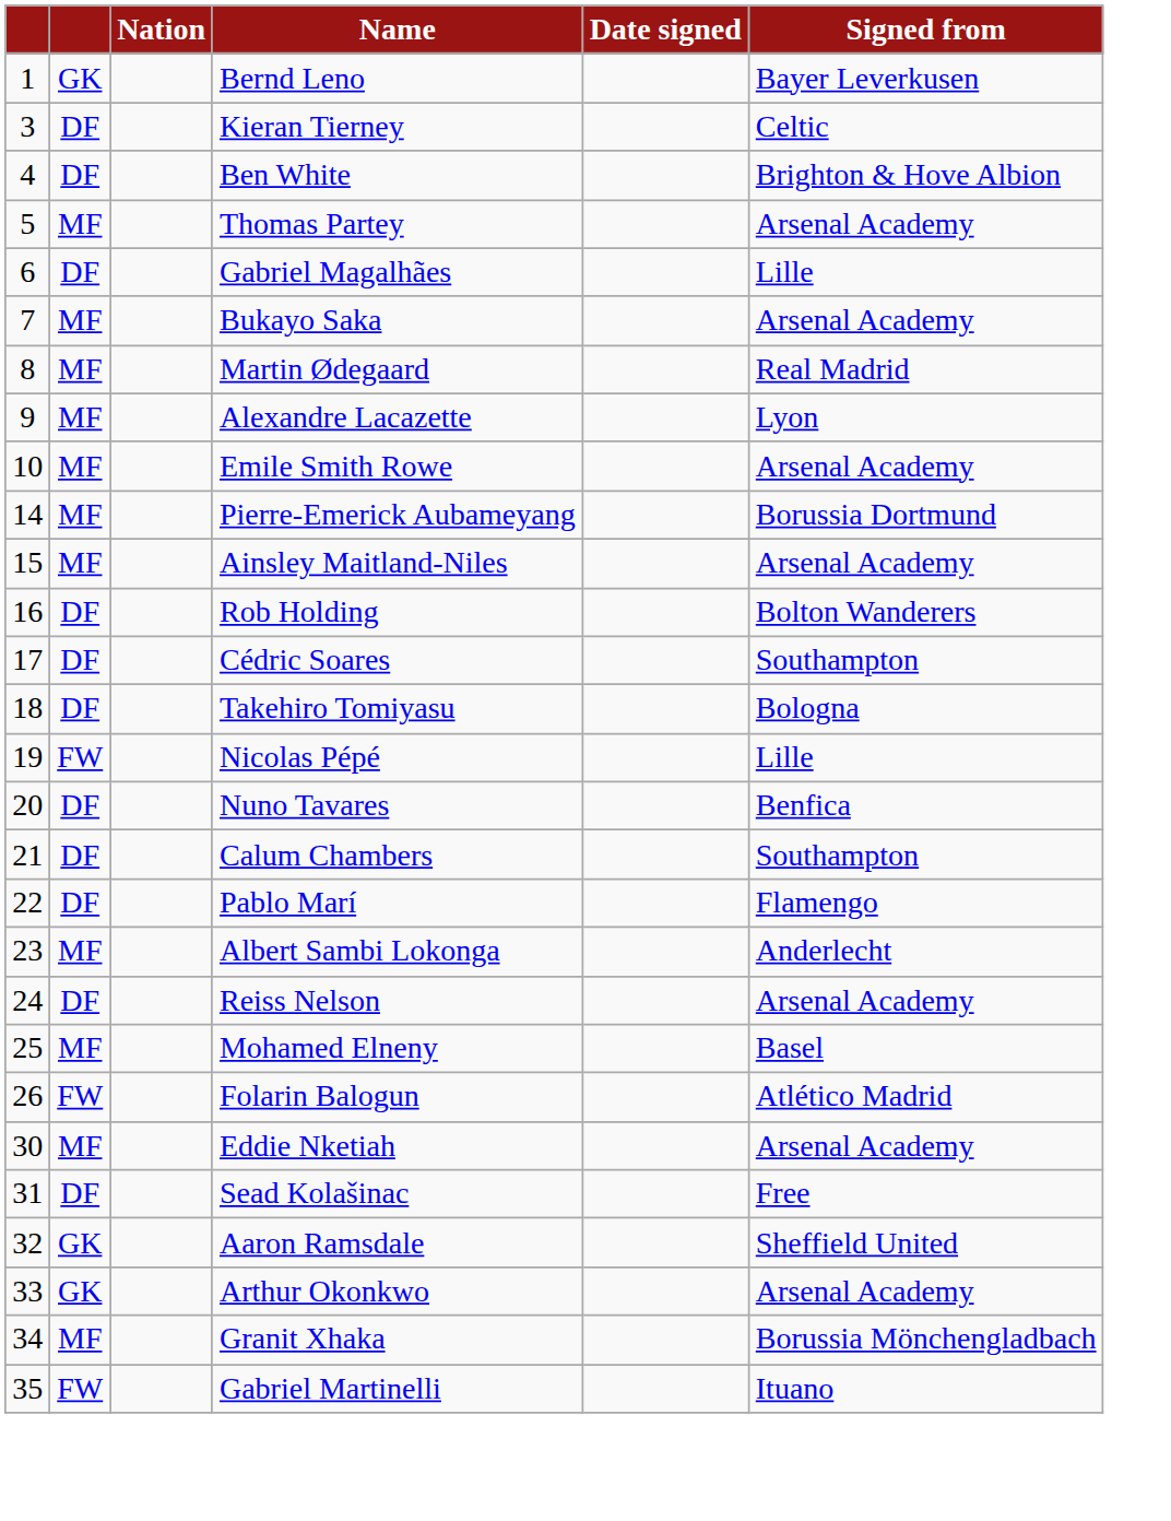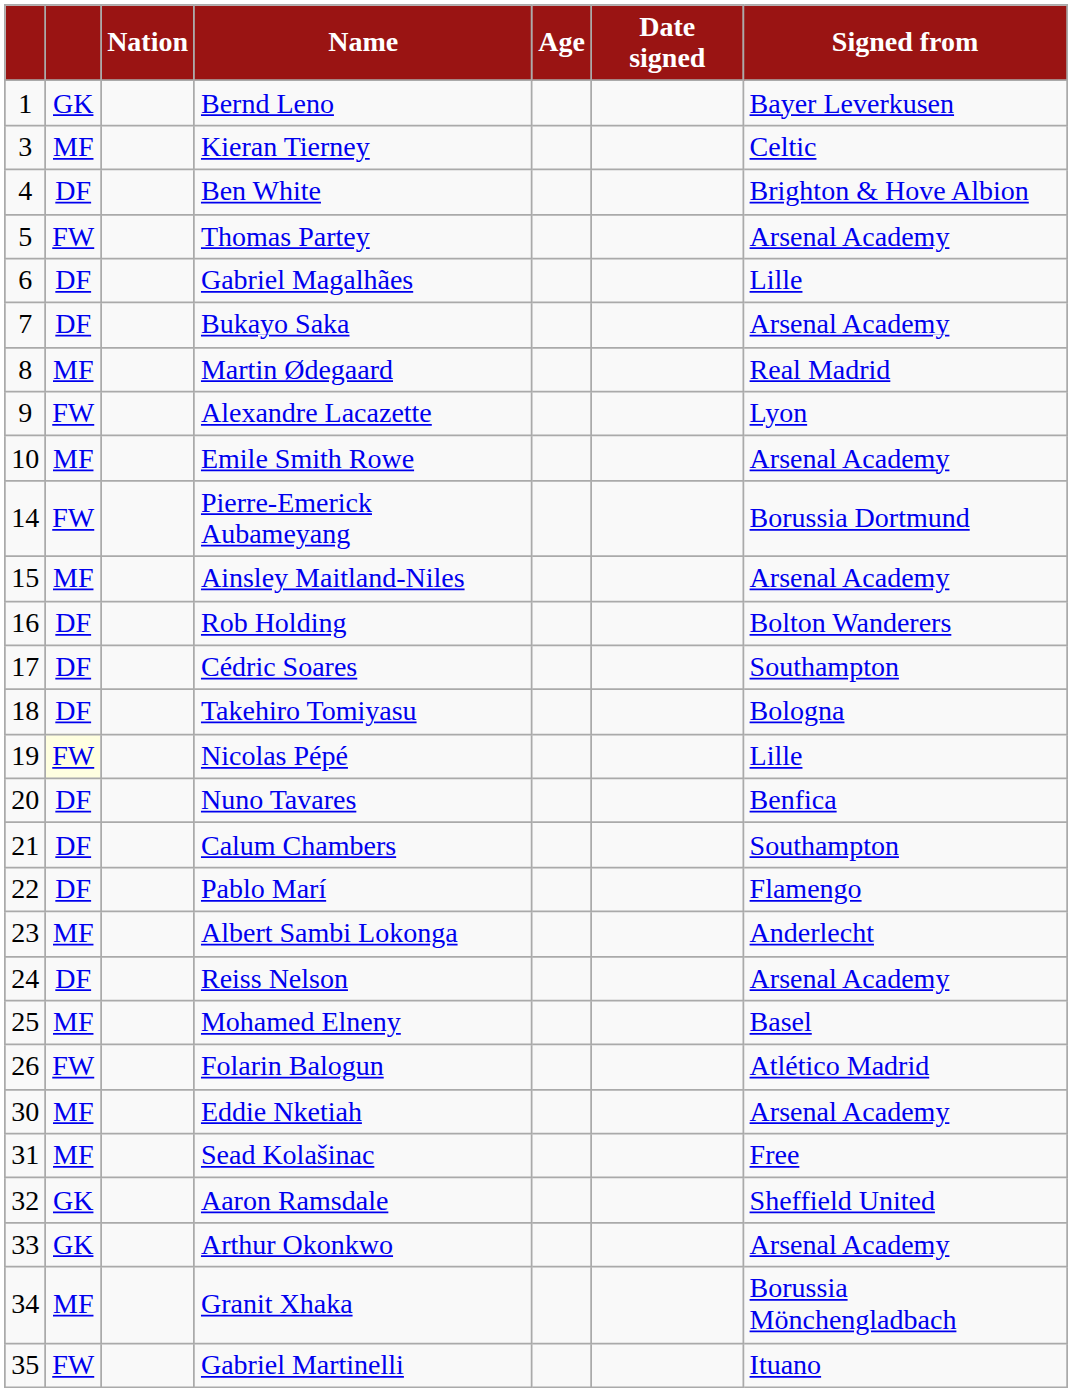+ column: Age
Kieran Tierney | column 2: DF -> MF
Thomas Partey | column 2: MF -> FW
Bukayo Saka | column 2: MF -> DF
Alexandre Lacazette | column 2: MF -> FW
Pierre-Emerick Aubameyang | column 2: MF -> FW
Nicolas Pépé | column 2: no background -> lightyellow background
Sead Kolašinac | column 2: DF -> MF
